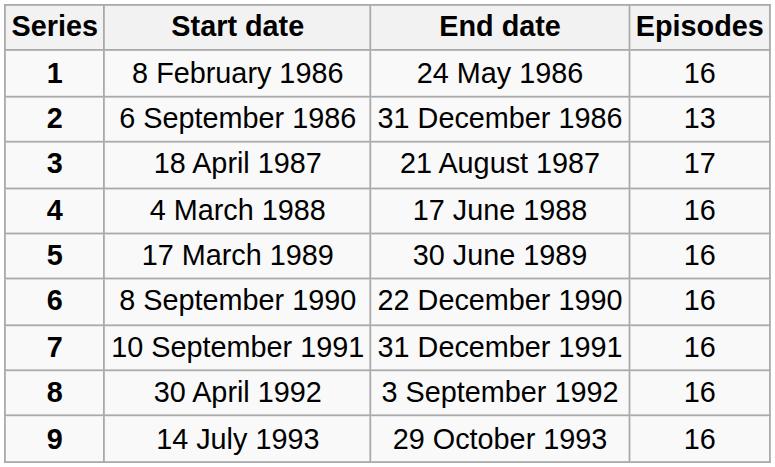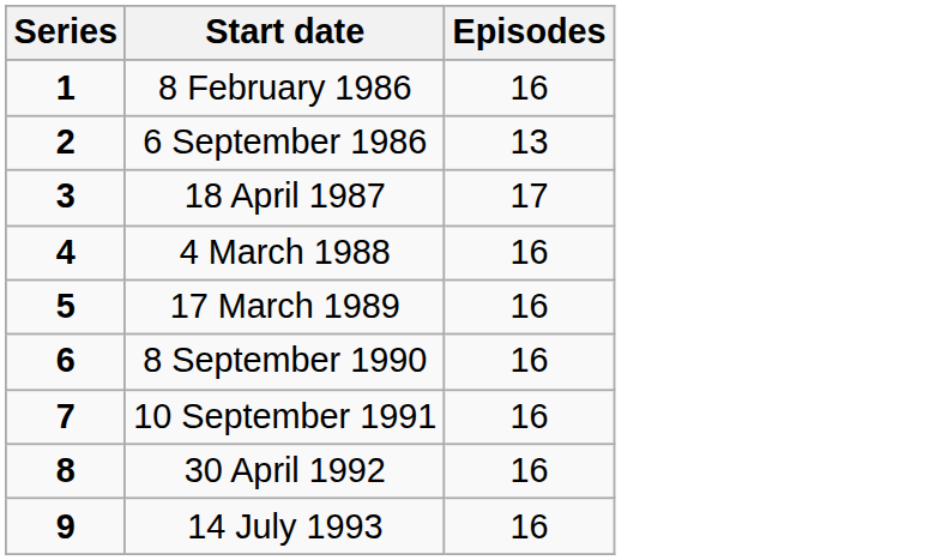- column: End date | 24 May 1986 | 31 December 1986 | 21 August 1987 | 17 June 1988 | 30 June 1989 | 22 December 1990 | 31 December 1991 | 3 September 1992 | 29 October 1993
